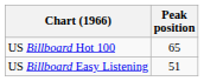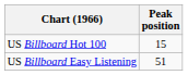US Billboard Hot 100 | Peak position: 65 -> 15
